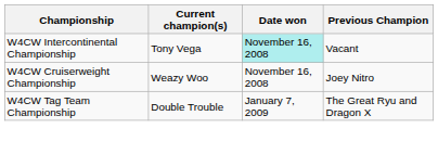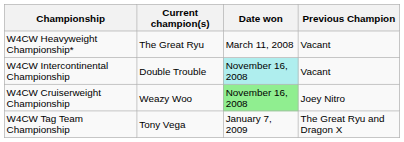+ row: W4CW Heavyweight Championship* | The Great Ryu | March 11, 2008 | Vacant
W4CW Intercontinental Championship | Current champion(s): Tony Vega -> Double Trouble
W4CW Cruiserweight Championship | Date won: no background -> lightgreen background
W4CW Tag Team Championship | Current champion(s): Double Trouble -> Tony Vega
